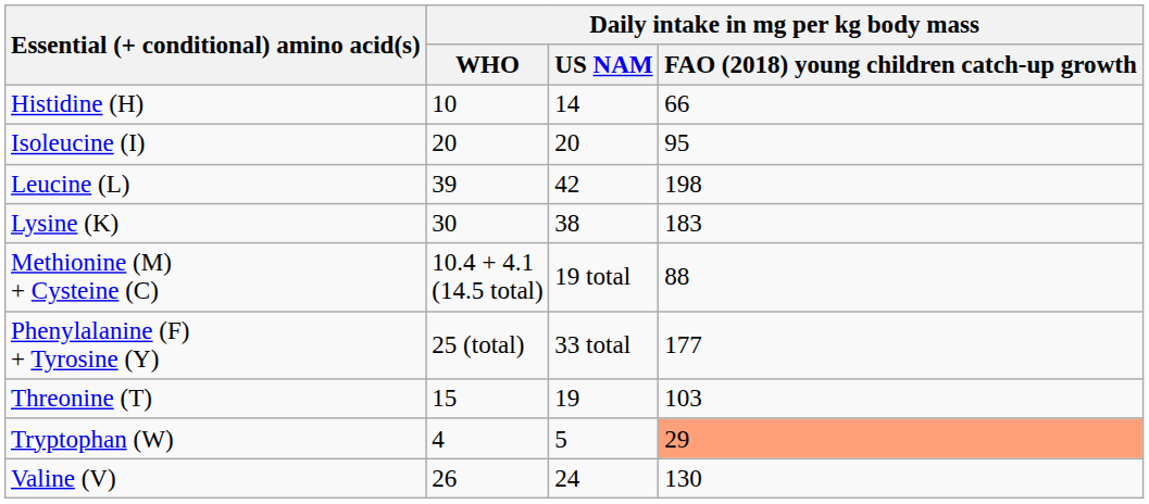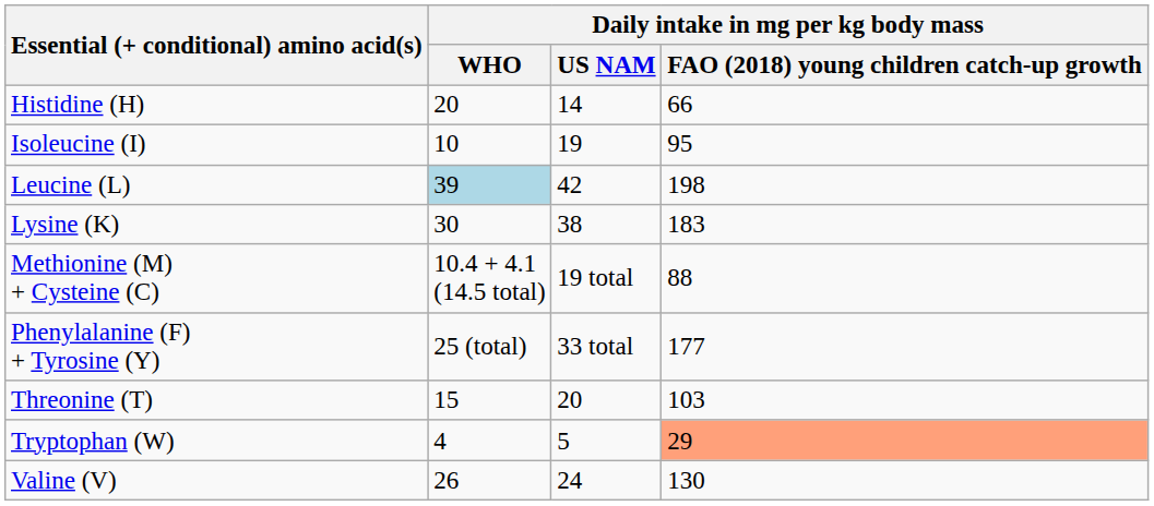Histidine (H) | Daily intake in mg per kg body mass / WHO: 10 -> 20
Isoleucine (I) | Daily intake in mg per kg body mass / WHO: 20 -> 10
Isoleucine (I) | Daily intake in mg per kg body mass / US NAM: 20 -> 19
Leucine (L) | Daily intake in mg per kg body mass / WHO: no background -> lightblue background
Threonine (T) | Daily intake in mg per kg body mass / US NAM: 19 -> 20
